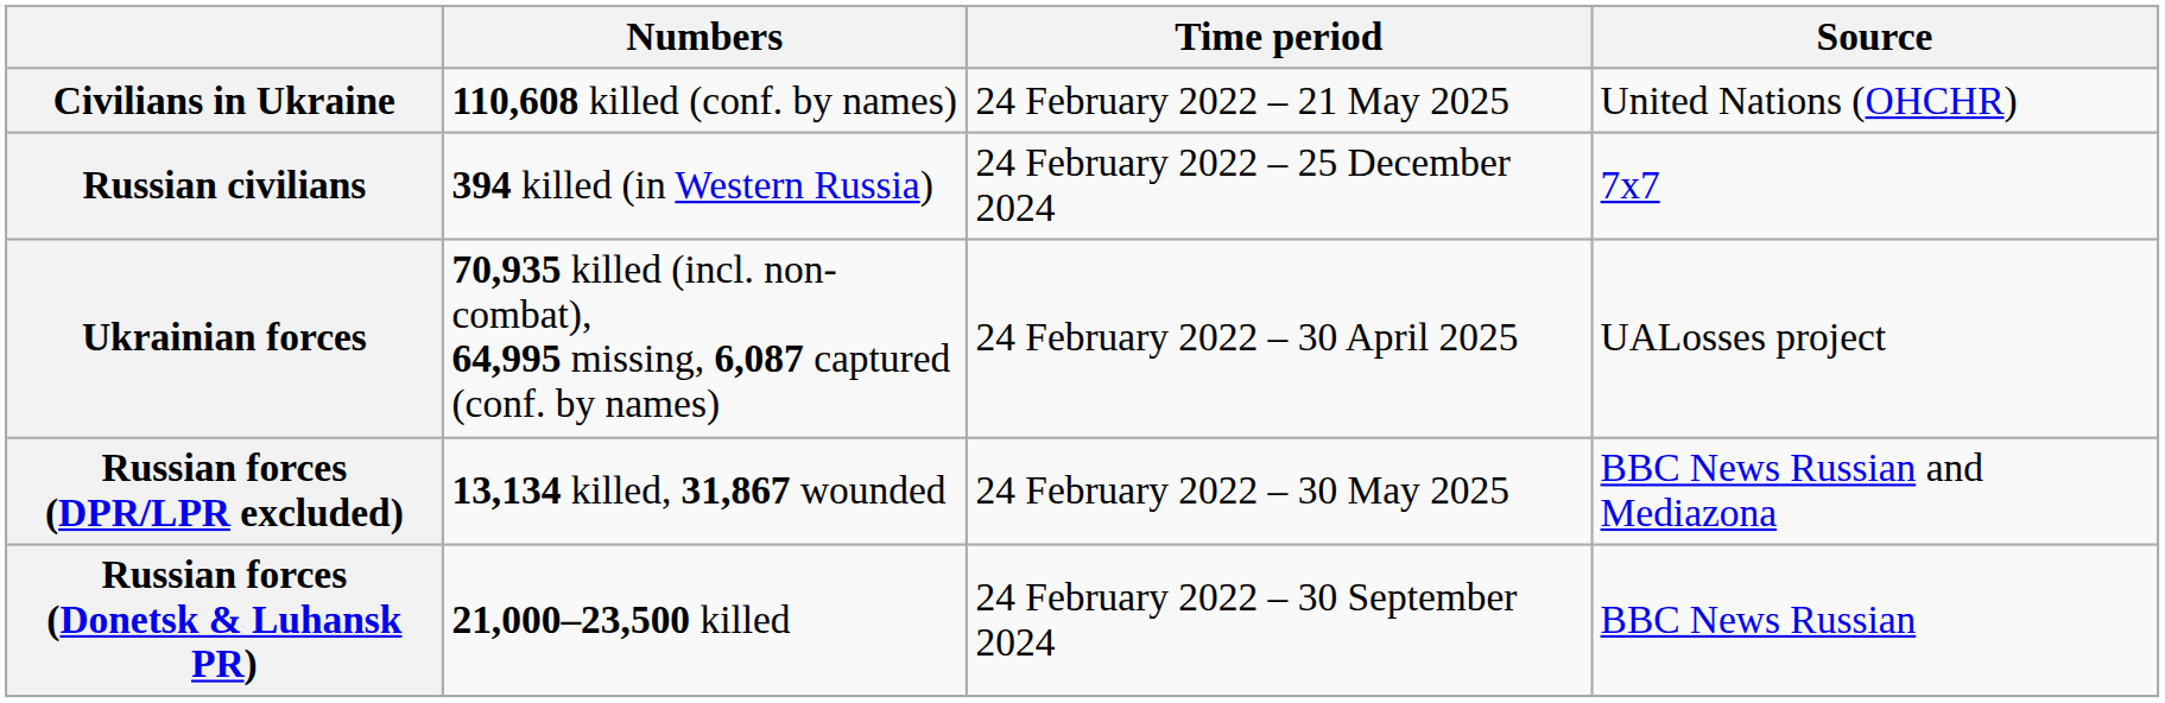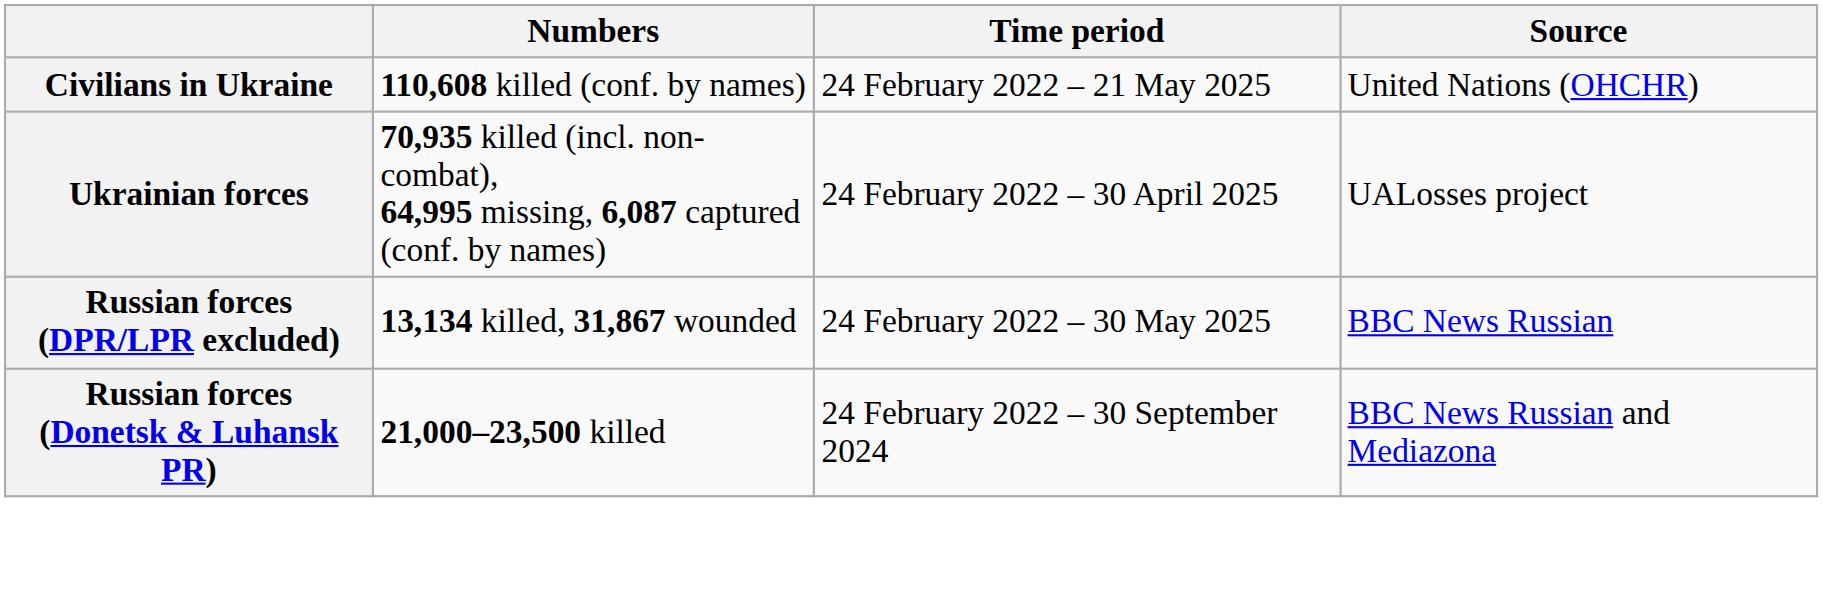- row: Russian civilians | 394 killed (in Western Russia) | 24 February 2022 – 25 December 2024 | 7x7
Russian forces (DPR/LPR excluded) | Source: BBC News Russian and Mediazona -> BBC News Russian
Russian forces (Donetsk & Luhansk PR) | Source: BBC News Russian -> BBC News Russian and Mediazona
